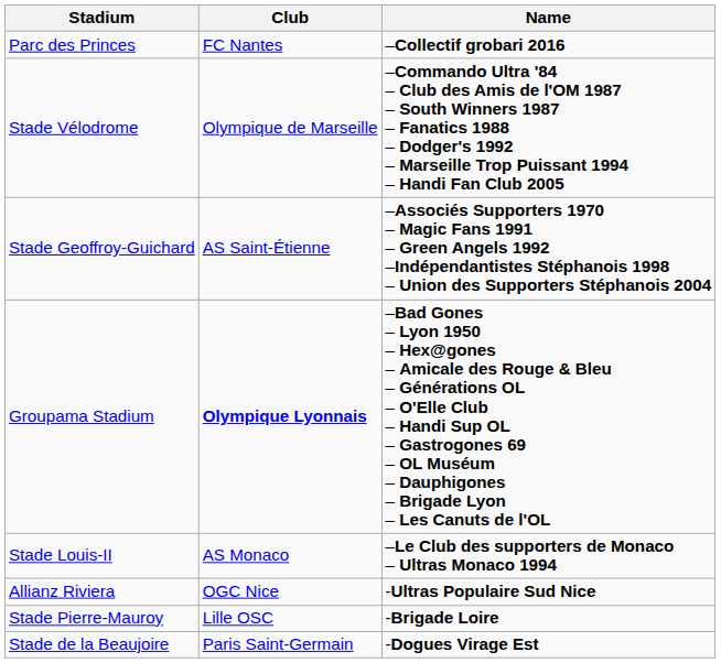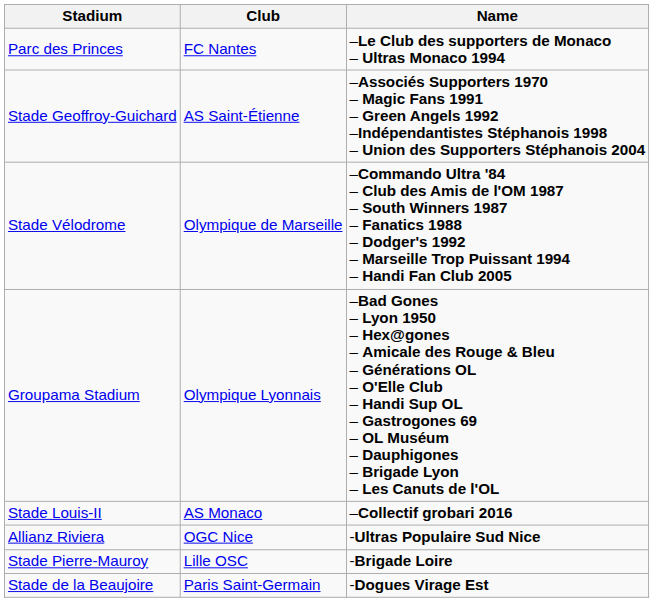Parc des Princes | Name: –Collectif grobari 2016 -> –Le Club des supporters de Monaco – Ultras Monaco 1994
rows swapped: Stade Vélodrome <-> Stade Geoffroy-Guichard
Groupama Stadium | Club: bold -> normal
Stade Louis-II | Name: –Le Club des supporters de Monaco – Ultras Monaco 1994 -> –Collectif grobari 2016
